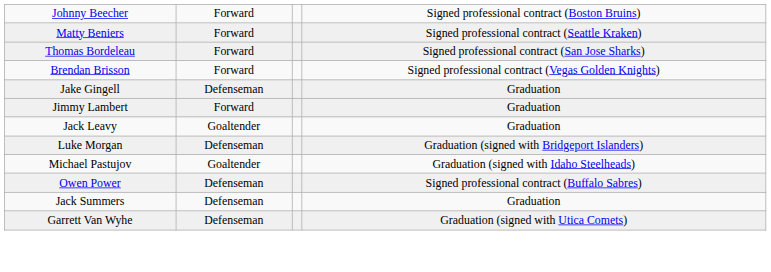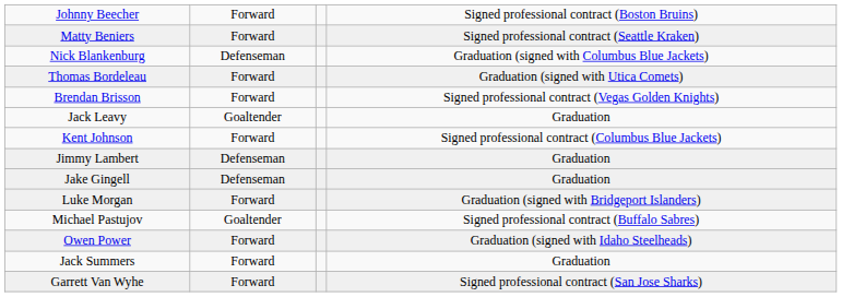+ row: Nick Blankenburg | Defenseman | Graduation (signed with Columbus Blue Jackets)
Thomas Bordeleau | column 4: Signed professional contract (San Jose Sharks) -> Graduation (signed with Utica Comets)
rows swapped: Jake Gingell <-> Jack Leavy
+ row: Kent Johnson | Forward | Signed professional contract (Columbus Blue Jackets)
Jimmy Lambert | column 2: Forward -> Defenseman
Luke Morgan | column 2: Defenseman -> Forward
Michael Pastujov | column 4: Graduation (signed with Idaho Steelheads) -> Signed professional contract (Buffalo Sabres)
Owen Power | column 2: Defenseman -> Forward
Owen Power | column 4: Signed professional contract (Buffalo Sabres) -> Graduation (signed with Idaho Steelheads)
Jack Summers | column 2: Defenseman -> Forward
Garrett Van Wyhe | column 2: Defenseman -> Forward
Garrett Van Wyhe | column 4: Graduation (signed with Utica Comets) -> Signed professional contract (San Jose Sharks)
